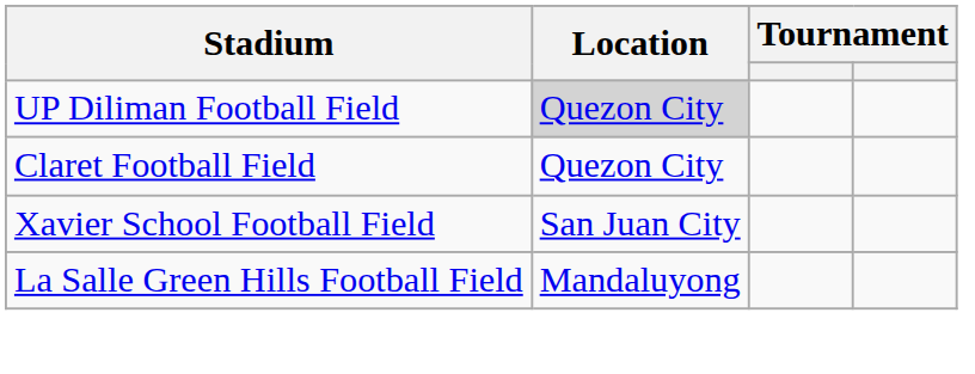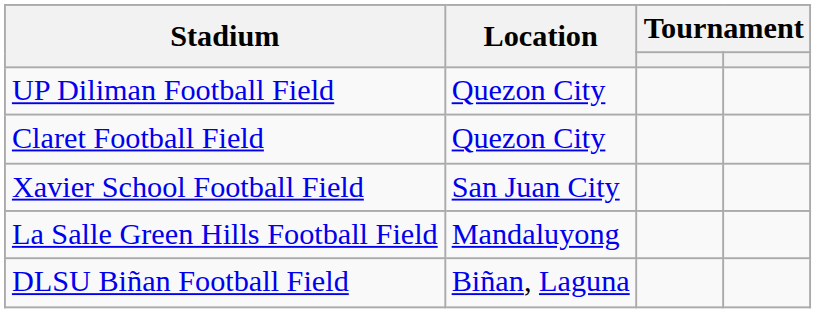UP Diliman Football Field | Location: lightgrey background -> no background
+ row: DLSU Biñan Football Field | Biñan, Laguna
